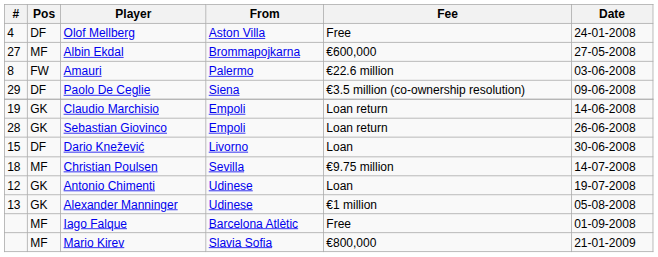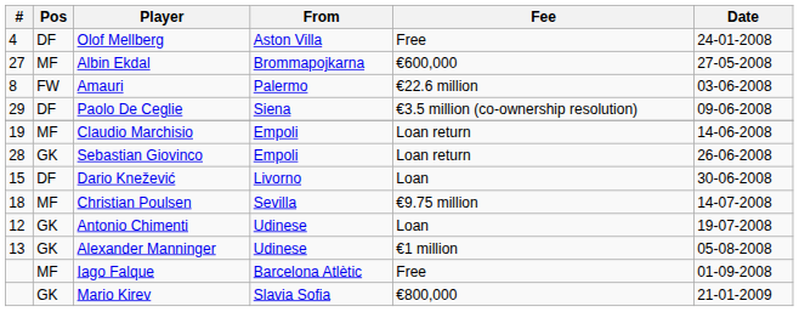Claudio Marchisio | Pos: GK -> MF
Mario Kirev | Pos: MF -> GK
